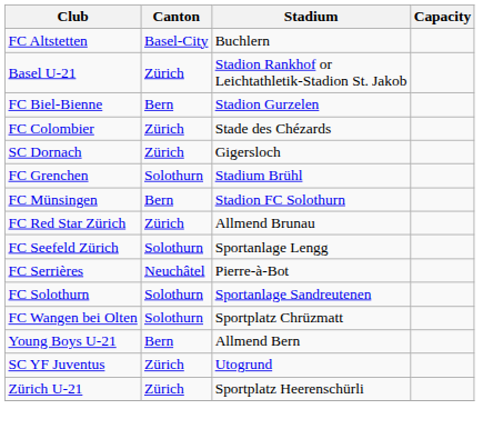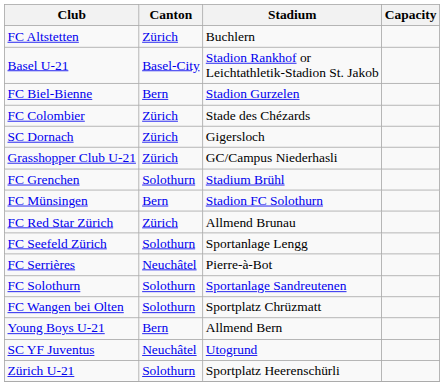FC Altstetten | Canton: Basel-City -> Zürich
Basel U-21 | Canton: Zürich -> Basel-City
+ row: Grasshopper Club U-21 | Zürich | GC/Campus Niederhasli
SC YF Juventus | Canton: Zürich -> Neuchâtel
Zürich U-21 | Canton: Zürich -> Solothurn
